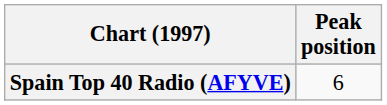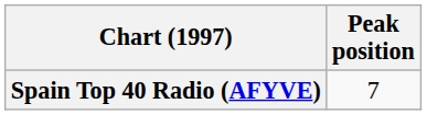Spain Top 40 Radio (AFYVE) | Peak position: 6 -> 7
